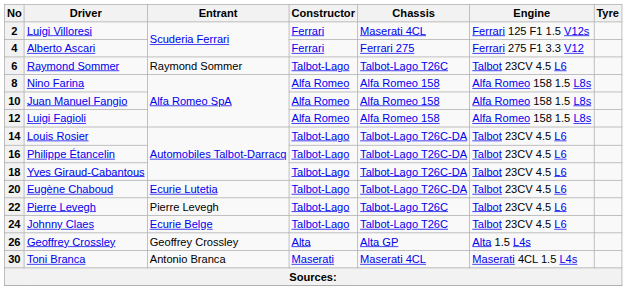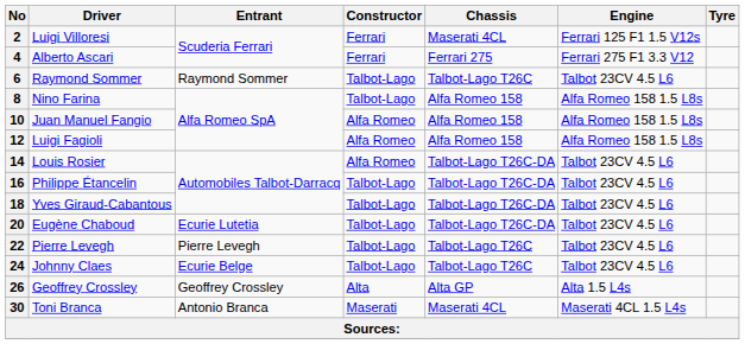8 | Constructor: Alfa Romeo -> Talbot-Lago
14 | Constructor: Talbot-Lago -> Alfa Romeo
